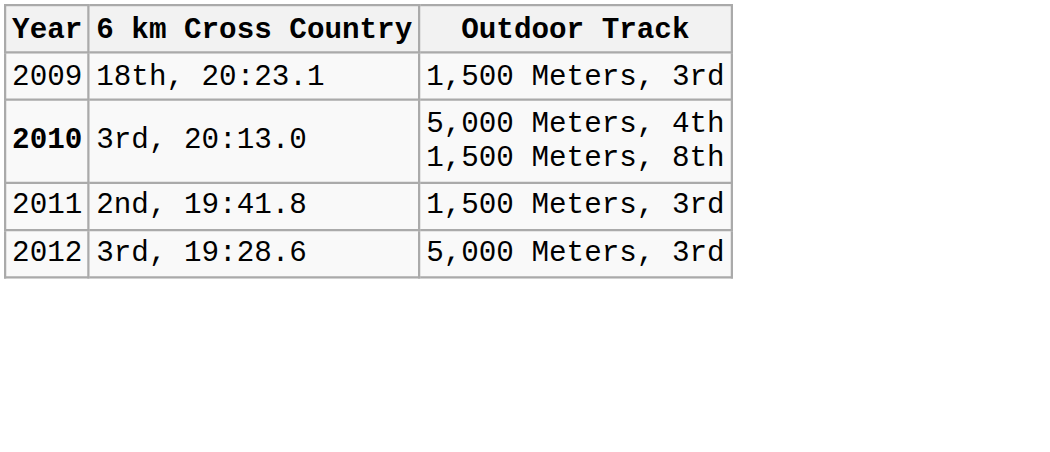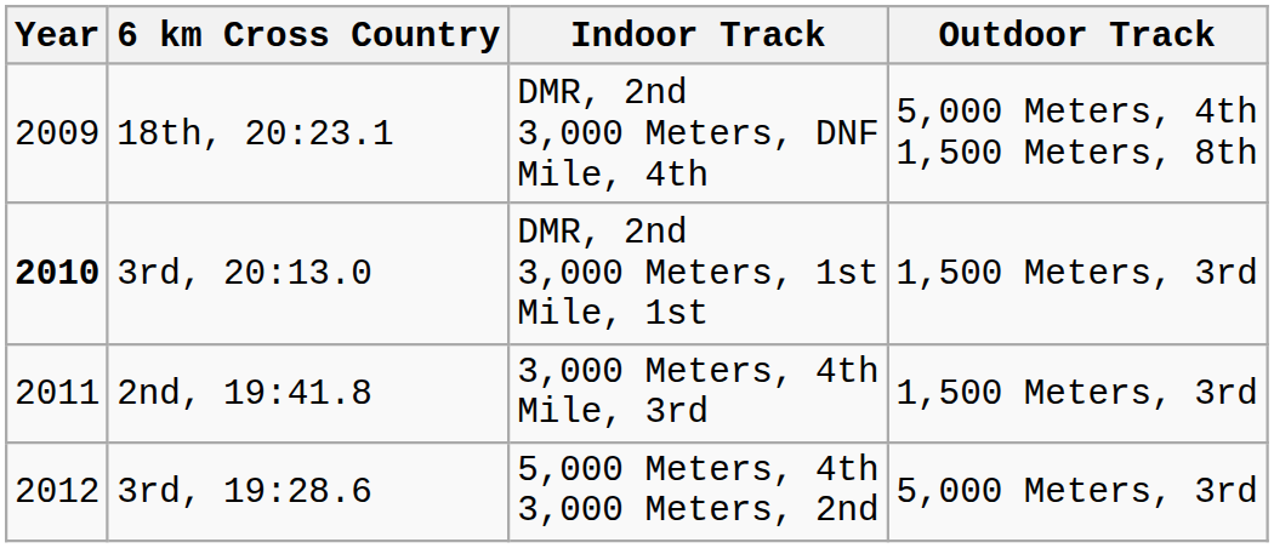+ column: Indoor Track | DMR, 2nd 3,000 Meters, DNF Mile, 4th | DMR, 2nd 3,000 Meters, 1st Mile, 1st | 3,000 Meters, 4th Mile, 3rd | 5,000 Meters, 4th 3,000 Meters, 2nd
18th, 20:23.1 | Outdoor Track: 1,500 Meters, 3rd -> 5,000 Meters, 4th 1,500 Meters, 8th
3rd, 20:13.0 | Outdoor Track: 5,000 Meters, 4th 1,500 Meters, 8th -> 1,500 Meters, 3rd
